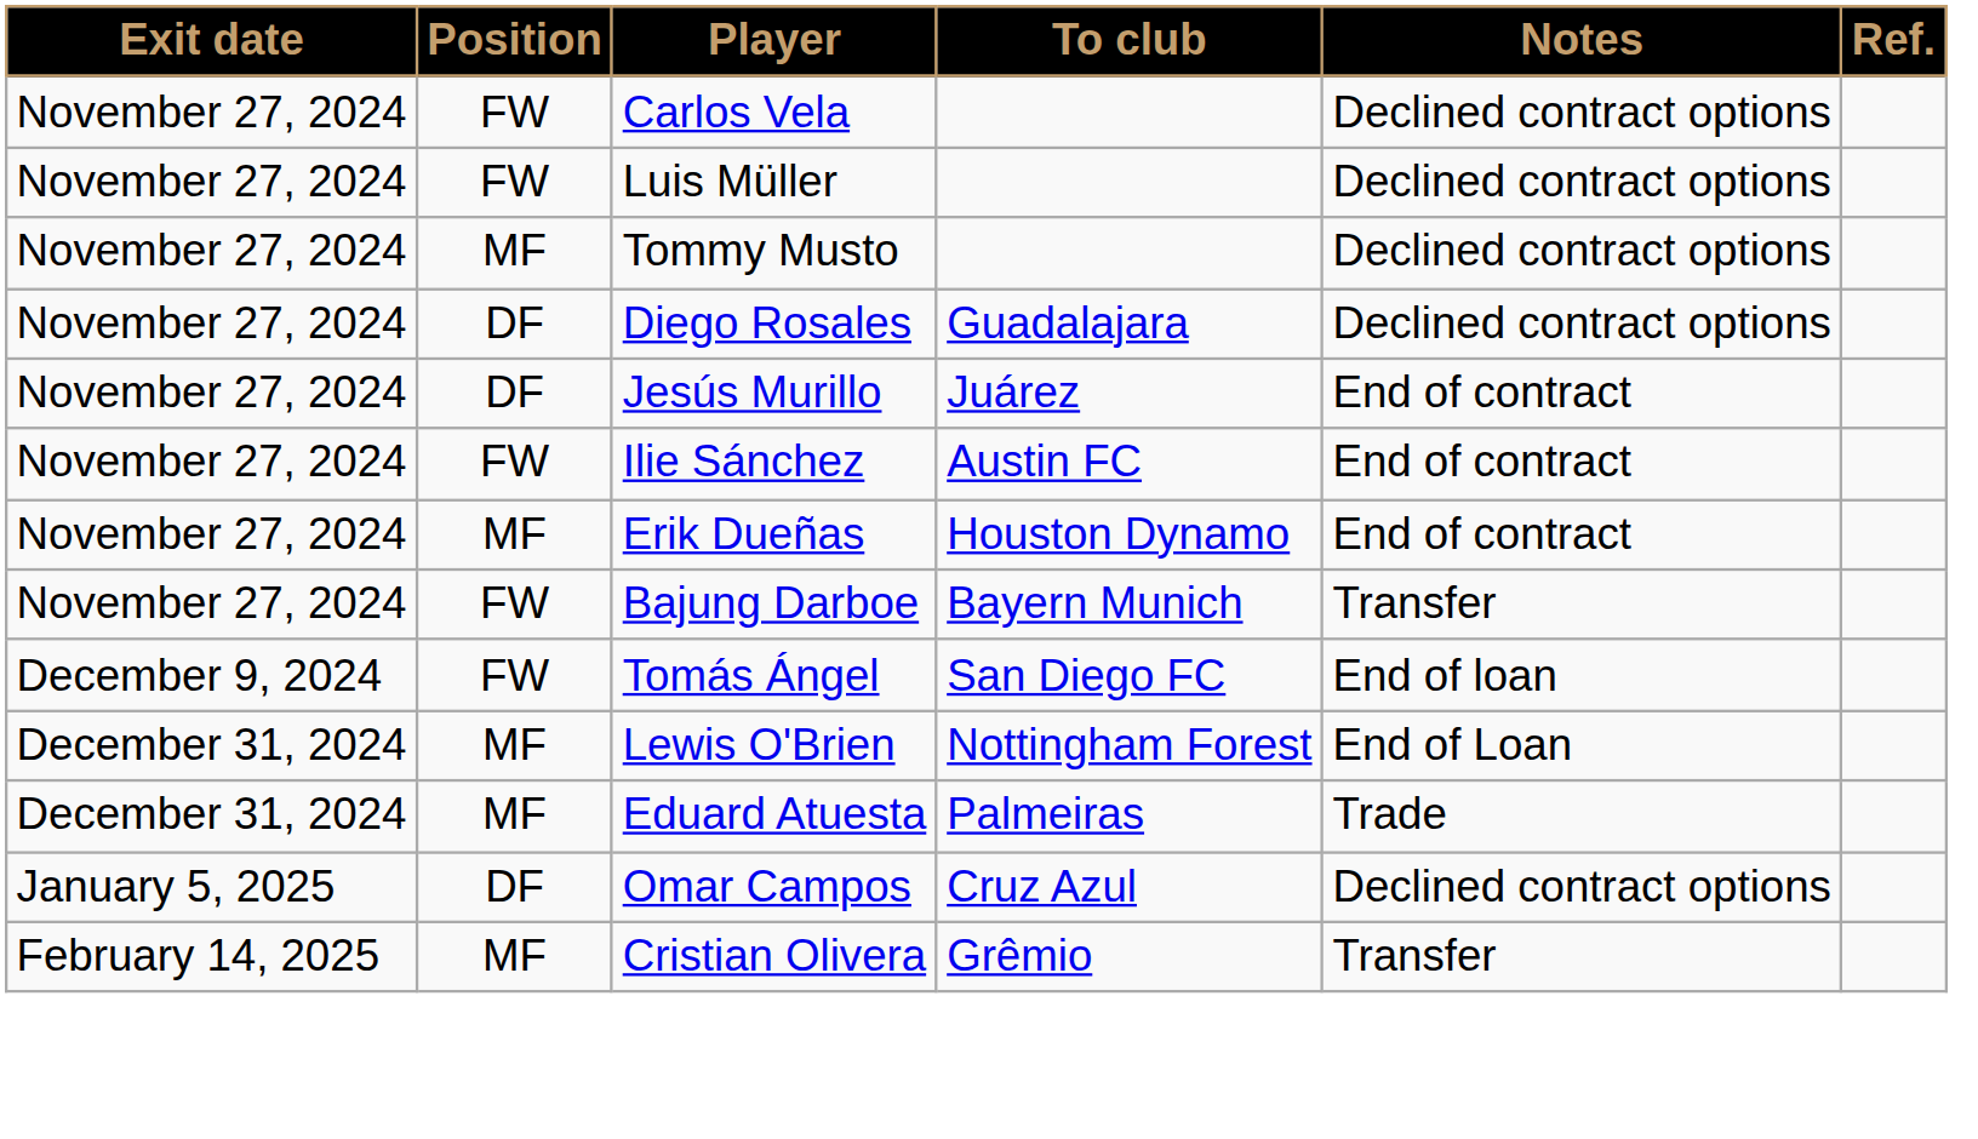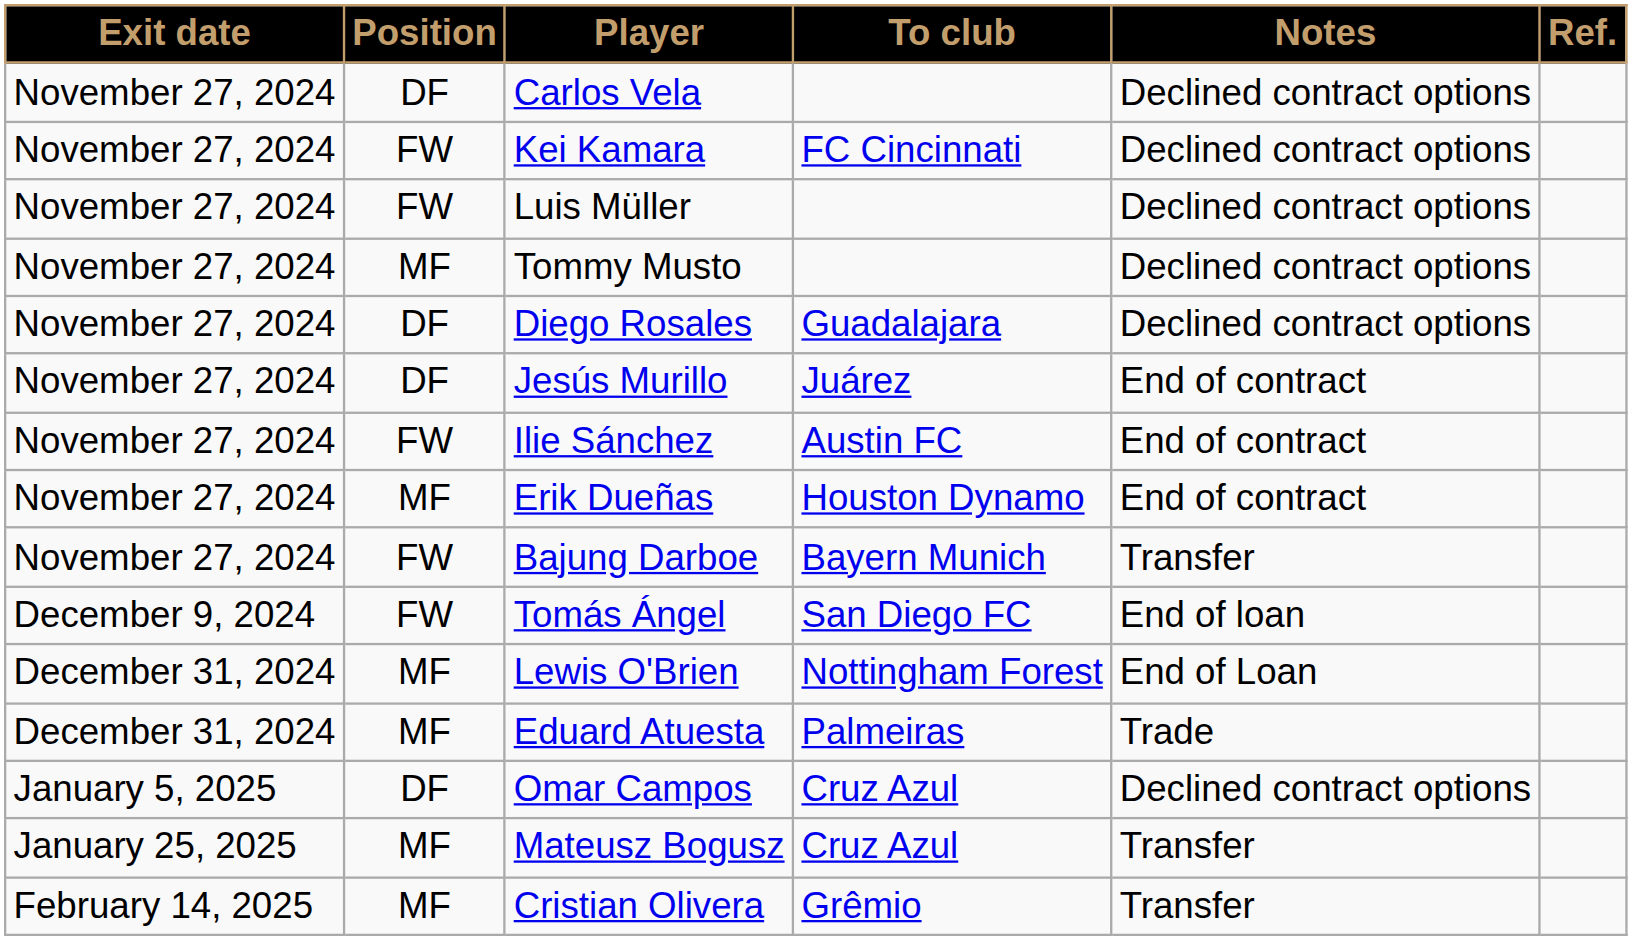Carlos Vela | Position: FW -> DF
+ row: November 27, 2024 | FW | Kei Kamara | FC Cincinnati | Declined contract options
+ row: January 25, 2025 | MF | Mateusz Bogusz | Cruz Azul | Transfer
